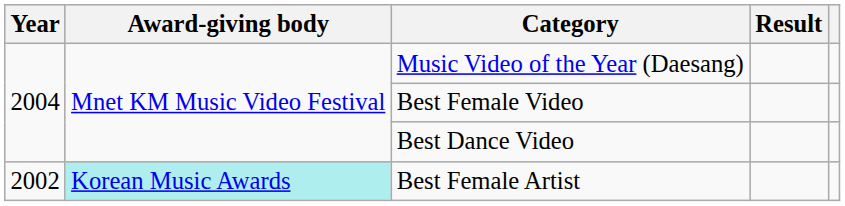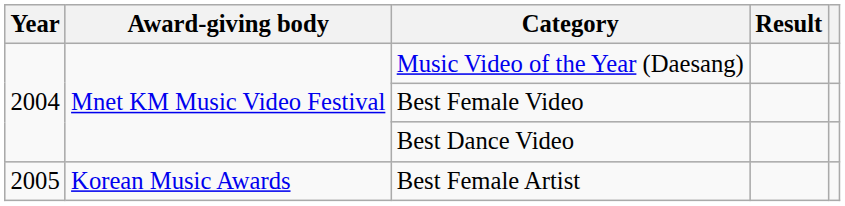Best Female Artist | Year: 2002 -> 2005
Best Female Artist | Award-giving body: paleturquoise background -> no background
